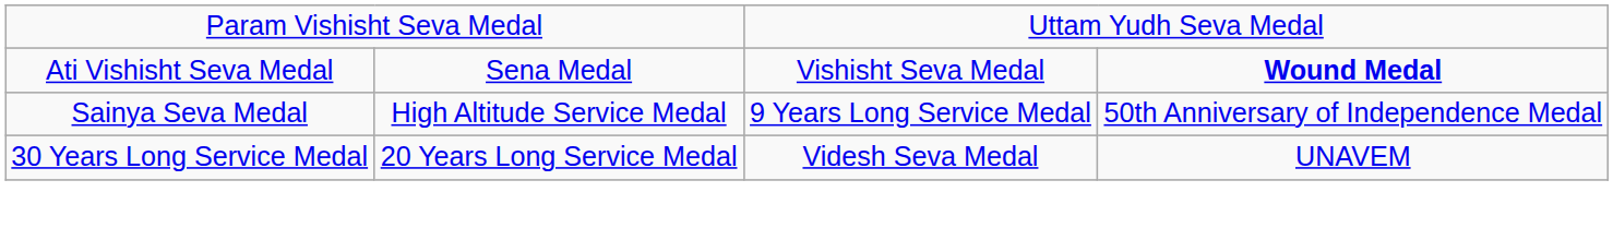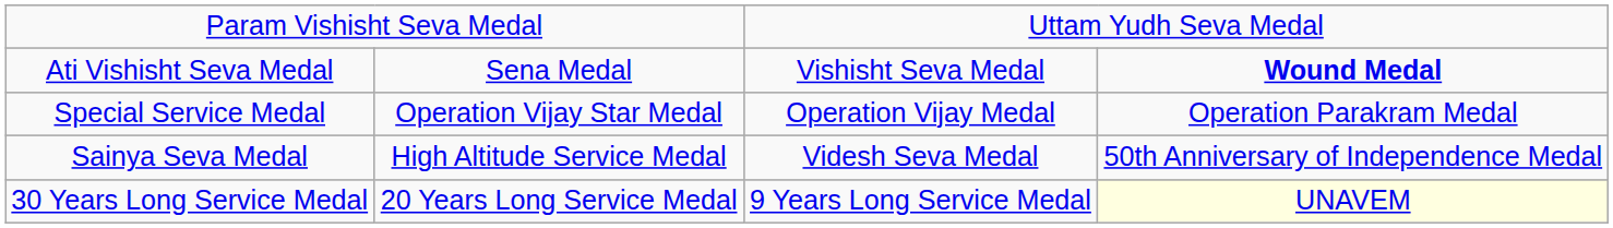+ row: Special Service Medal | Operation Vijay Star Medal | Operation Vijay Medal | Operation Parakram Medal
Sainya Seva Medal | column 3: 9 Years Long Service Medal -> Videsh Seva Medal
30 Years Long Service Medal | column 3: Videsh Seva Medal -> 9 Years Long Service Medal
30 Years Long Service Medal | column 4: no background -> lightyellow background
